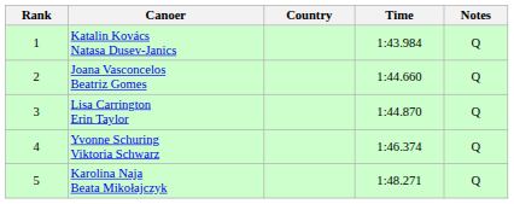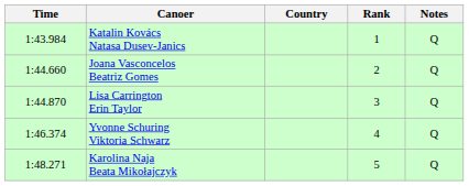columns swapped: Rank <-> Time
